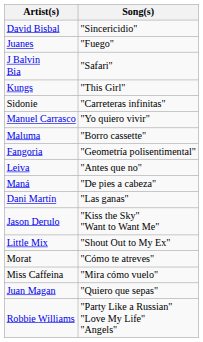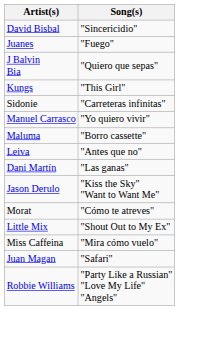J Balvin Bia | Song(s): "Safari" -> "Quiero que sepas"
- row: Fangoria | "Geometría polisentimental"
- row: Maná | "De pies a cabeza"
rows swapped: Morat <-> Little Mix
Juan Magan | Song(s): "Quiero que sepas" -> "Safari"
